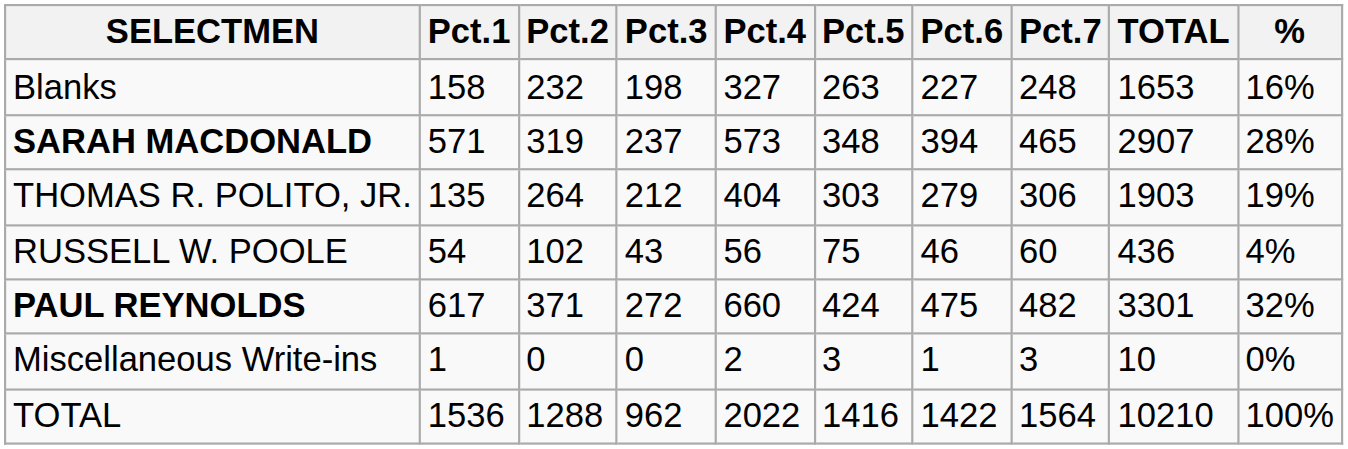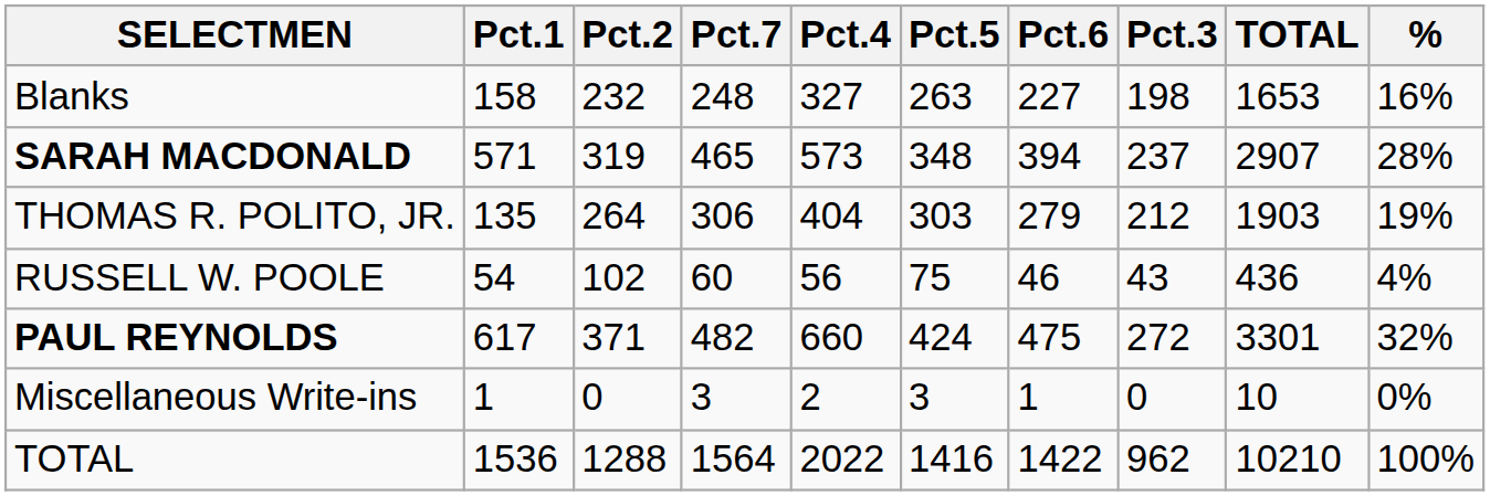columns swapped: Pct.3 <-> Pct.7
